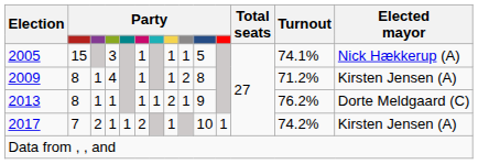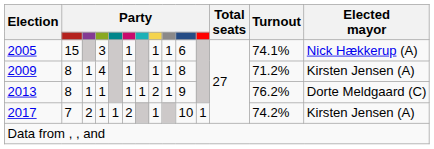2005 | column 10: 5 -> 6
2009 | column 9: 2 -> 1
